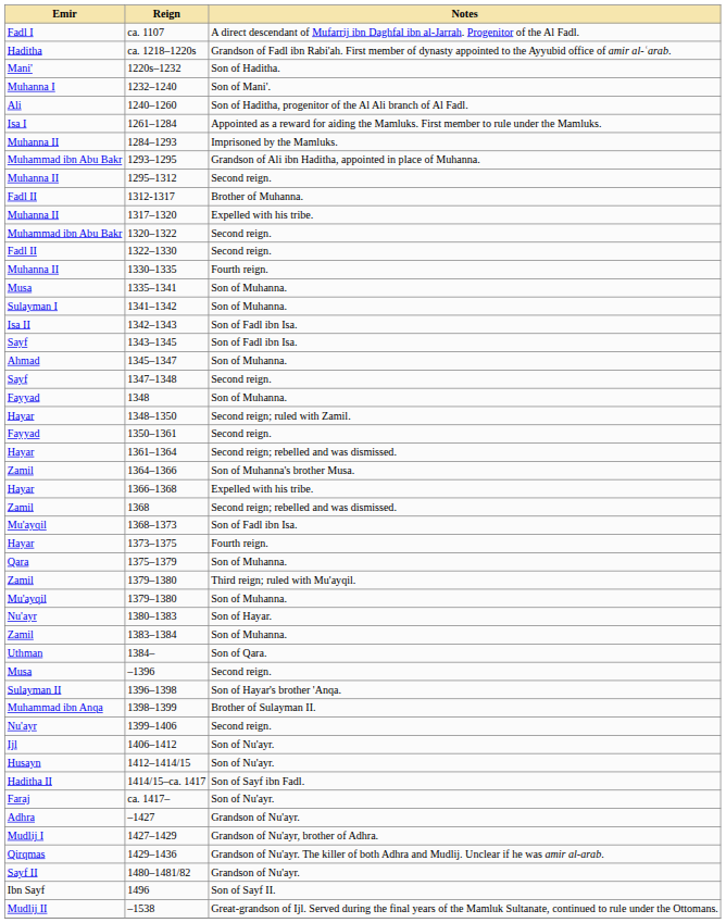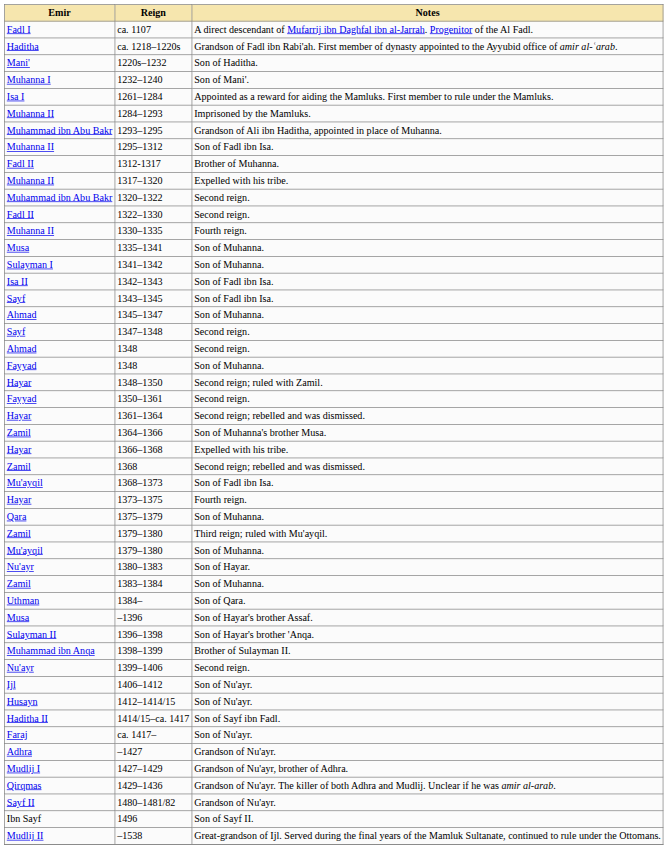- row: Ali | 1240–1260 | Son of Haditha, progenitor of the Al Ali branch of Al Fadl.
1295–1312 | Notes: Second reign. -> Son of Fadl ibn Isa.
+ row: Ahmad | 1348 | Second reign.
–1396 | Notes: Second reign. -> Son of Hayar's brother Assaf.
